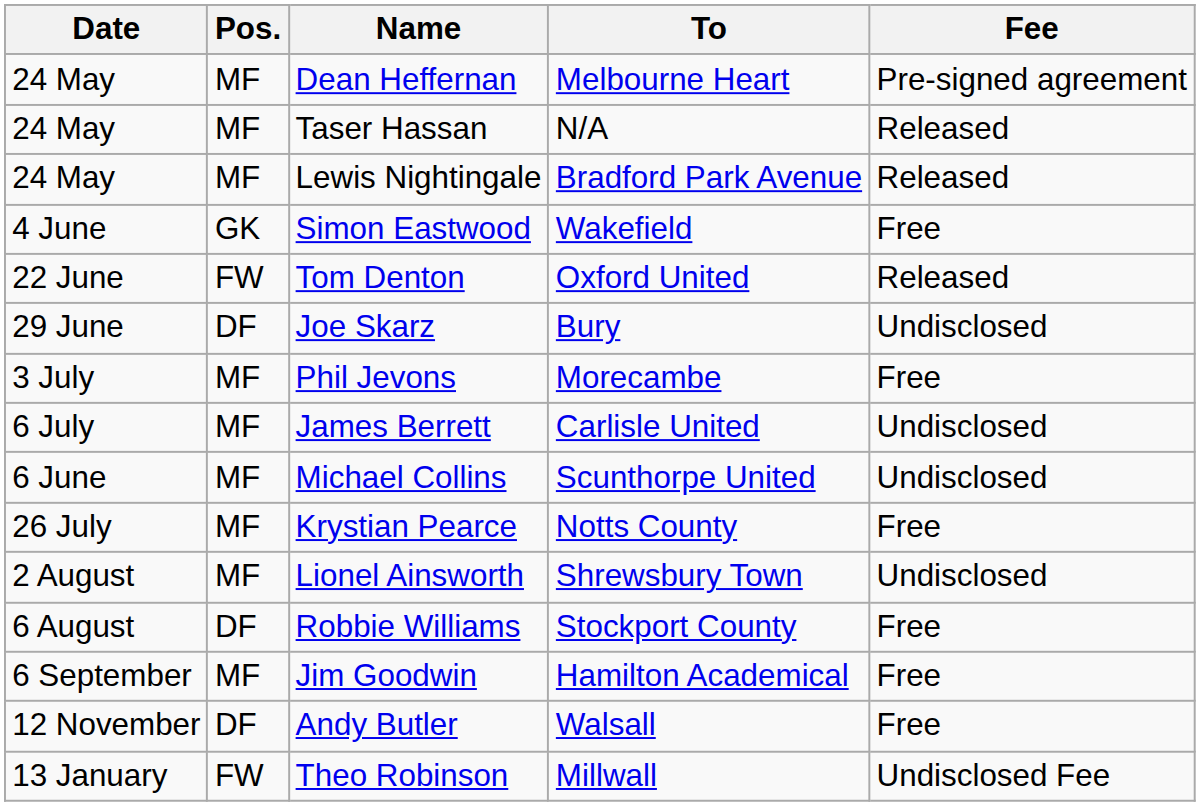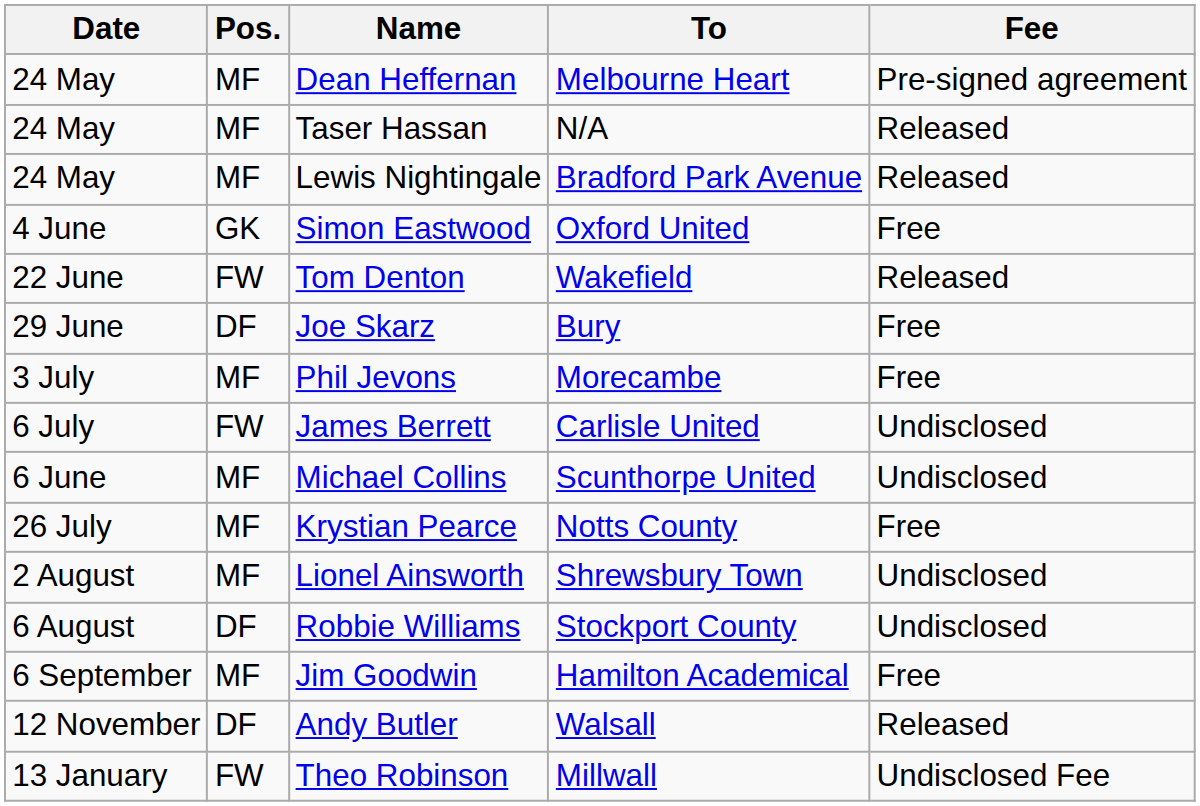Simon Eastwood | To: Wakefield -> Oxford United
Tom Denton | To: Oxford United -> Wakefield
Joe Skarz | Fee: Undisclosed -> Free
James Berrett | Pos.: MF -> FW
Robbie Williams | Fee: Free -> Undisclosed
Andy Butler | Fee: Free -> Released
